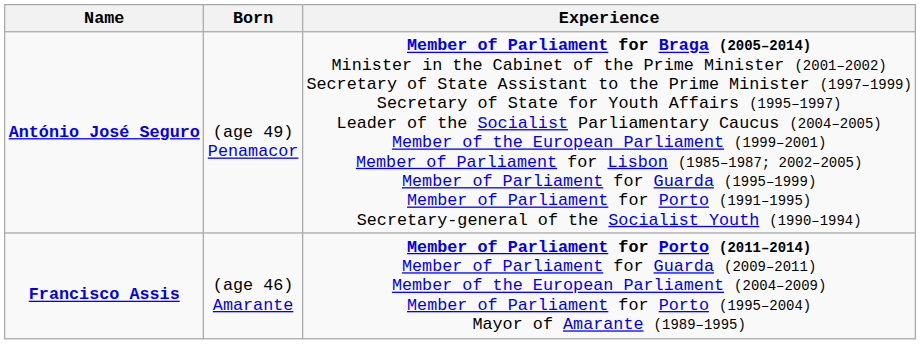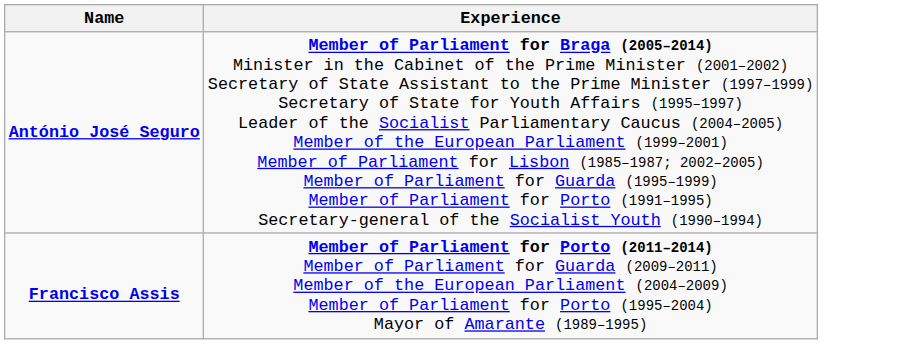- column: Born | (age 49) Penamacor | (age 46) Amarante
